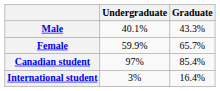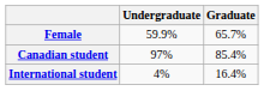- row: Male | 40.1% | 43.3%
International student | Undergraduate: 3% -> 4%
